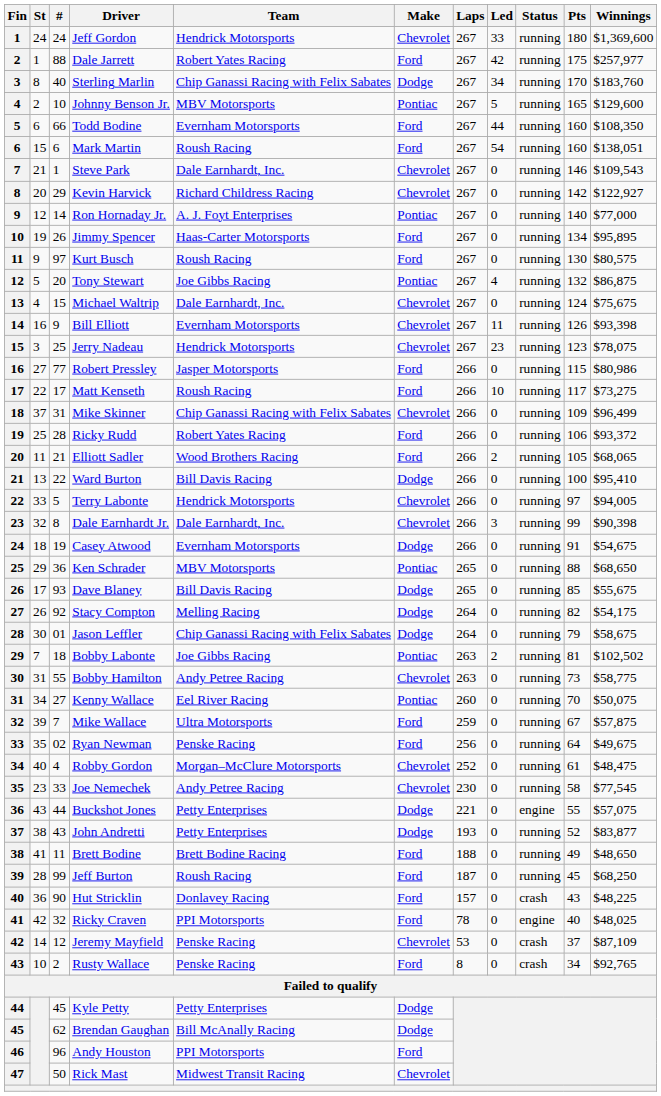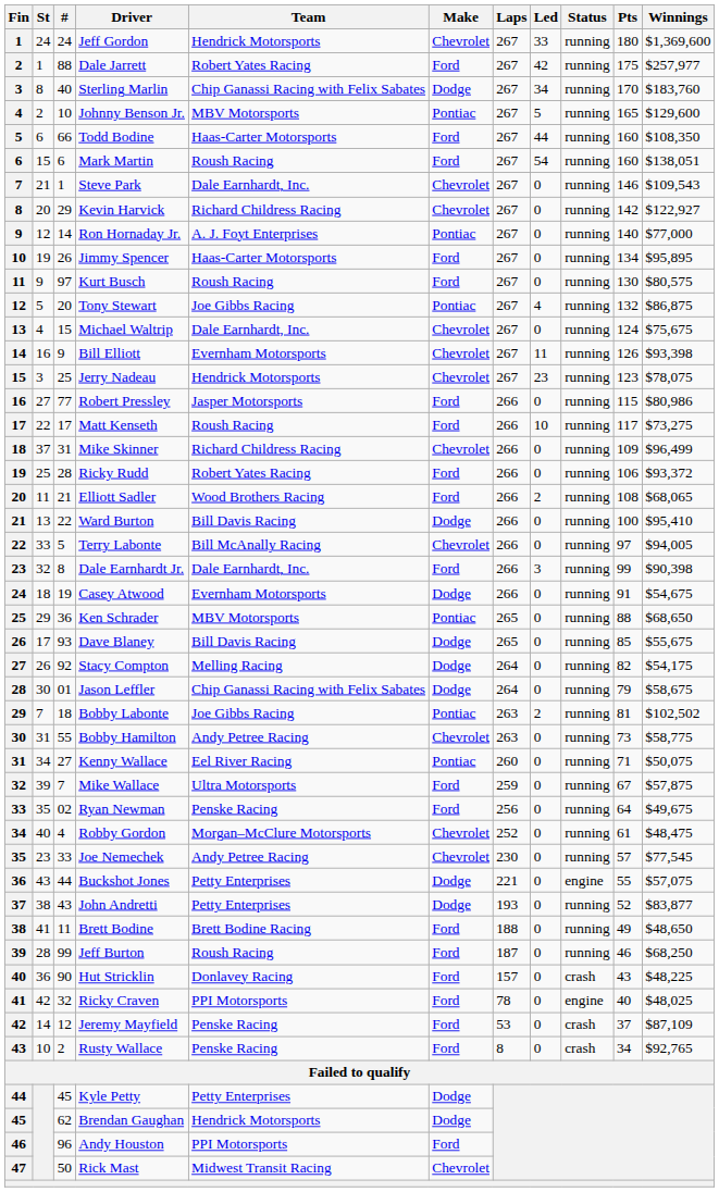Todd Bodine | Team: Evernham Motorsports -> Haas-Carter Motorsports
Mike Skinner | Team: Chip Ganassi Racing with Felix Sabates -> Richard Childress Racing
Elliott Sadler | Pts: 105 -> 108
Terry Labonte | Team: Hendrick Motorsports -> Bill McAnally Racing
Dale Earnhardt Jr. | Make: Chevrolet -> Ford
Kenny Wallace | Pts: 70 -> 71
Joe Nemechek | Pts: 58 -> 57
Jeff Burton | Pts: 45 -> 46
Jeremy Mayfield | Make: Chevrolet -> Ford
Brendan Gaughan | Team: Bill McAnally Racing -> Hendrick Motorsports
